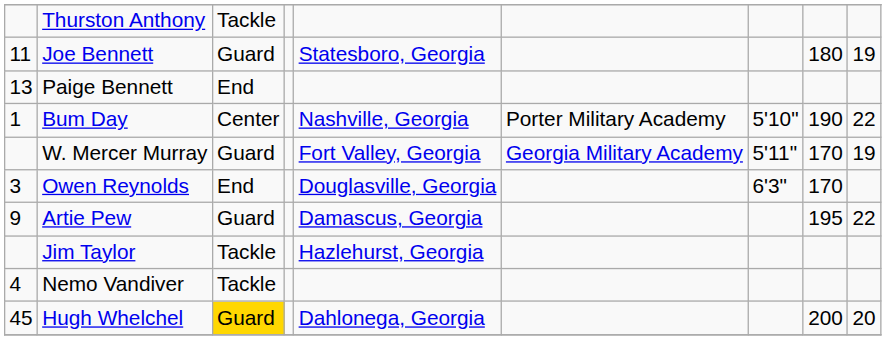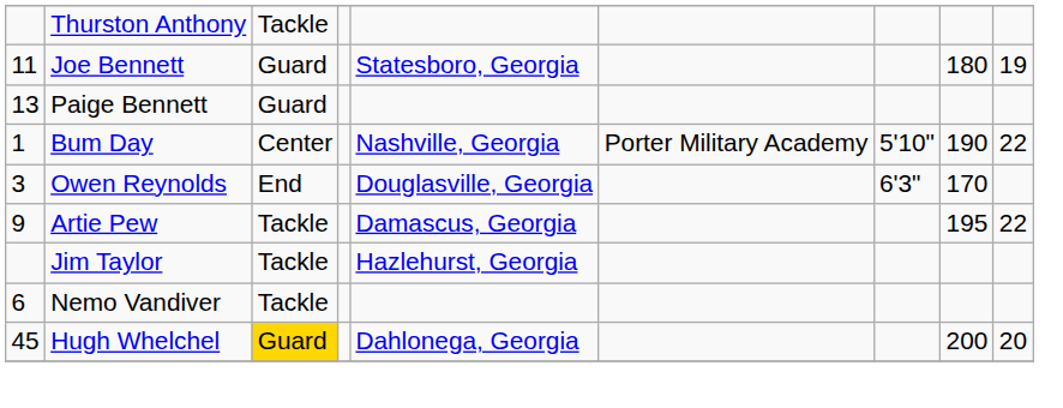Paige Bennett | column 3: End -> Guard
- row: W. Mercer Murray | Guard | Fort Valley, Georgia | Georgia Military Academy | 5'11" | 170 | 19
Artie Pew | column 3: Guard -> Tackle
Nemo Vandiver | column 1: 4 -> 6
